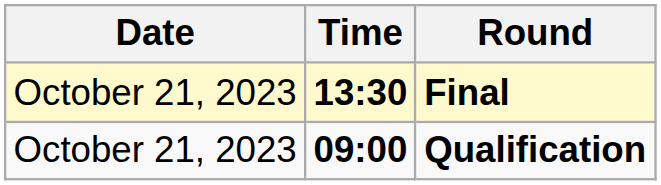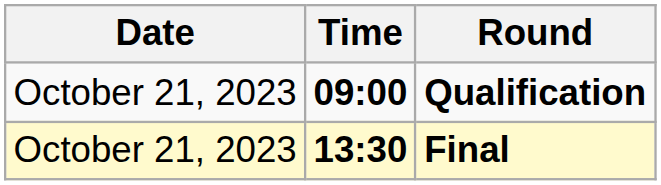rows swapped: Qualification <-> Final
